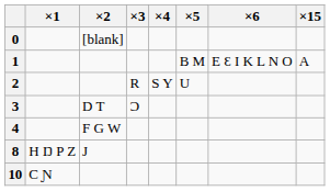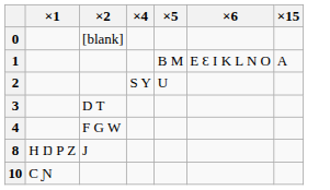- column: ×3 | R | Ɔ
